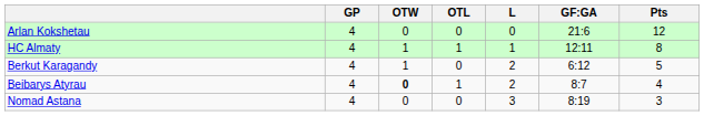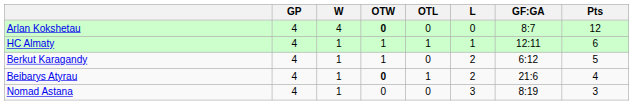+ column: W | 4 | 1 | 1 | 1 | 1
Arlan Kokshetau | OTW: normal -> bold
Arlan Kokshetau | GF:GA: 21:6 -> 8:7
HC Almaty | Pts: 8 -> 6
Beibarys Atyrau | GF:GA: 8:7 -> 21:6
